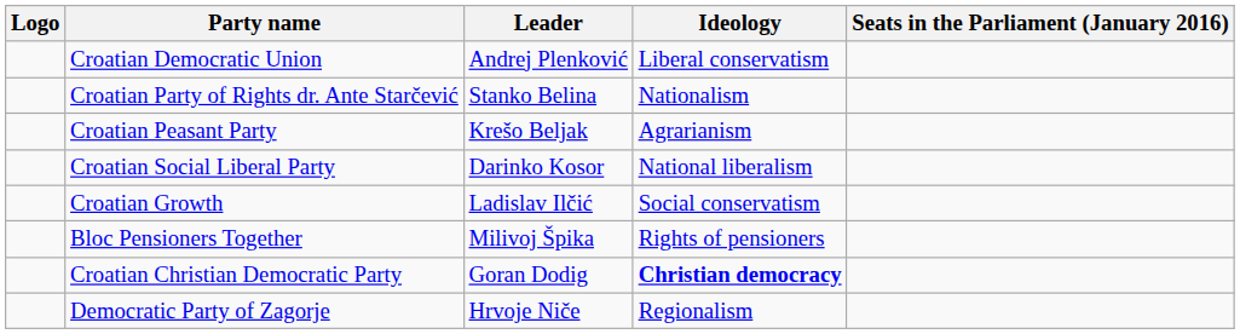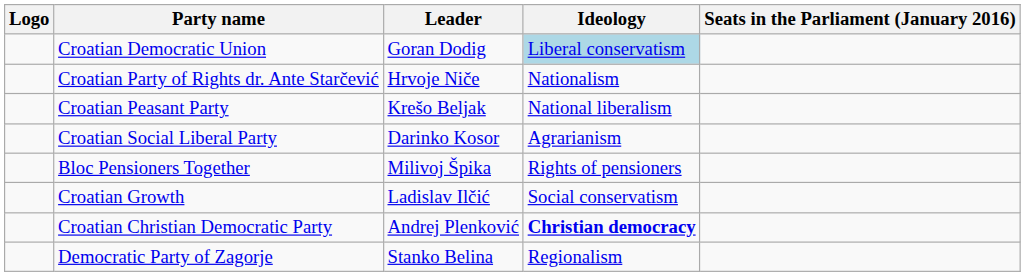Croatian Democratic Union | Leader: Andrej Plenković -> Goran Dodig
Croatian Democratic Union | Ideology: no background -> lightblue background
Croatian Party of Rights dr. Ante Starčević | Leader: Stanko Belina -> Hrvoje Niče
Croatian Peasant Party | Ideology: Agrarianism -> National liberalism
Croatian Social Liberal Party | Ideology: National liberalism -> Agrarianism
rows swapped: Croatian Growth <-> Bloc Pensioners Together
Croatian Christian Democratic Party | Leader: Goran Dodig -> Andrej Plenković
Democratic Party of Zagorje | Leader: Hrvoje Niče -> Stanko Belina
